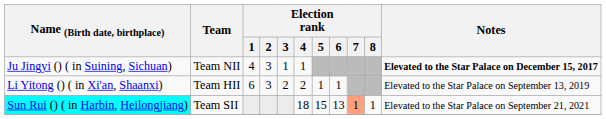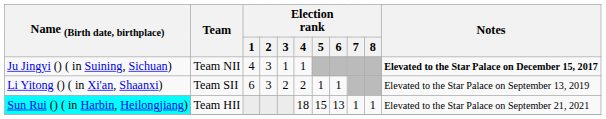Li Yitong () ( in Xi'an, Shaanxi) | Team: Team HII -> Team SII
Sun Rui () ( in Harbin, Heilongjiang) | Team: Team SII -> Team HII
Sun Rui () ( in Harbin, Heilongjiang) | Election rank / 7: lightsalmon background -> no background
